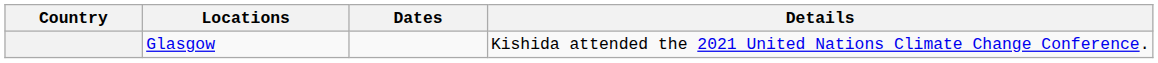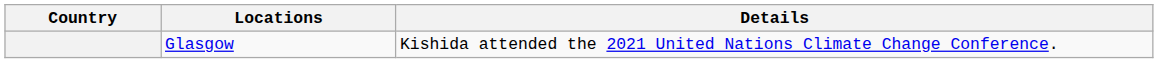- column: Dates
